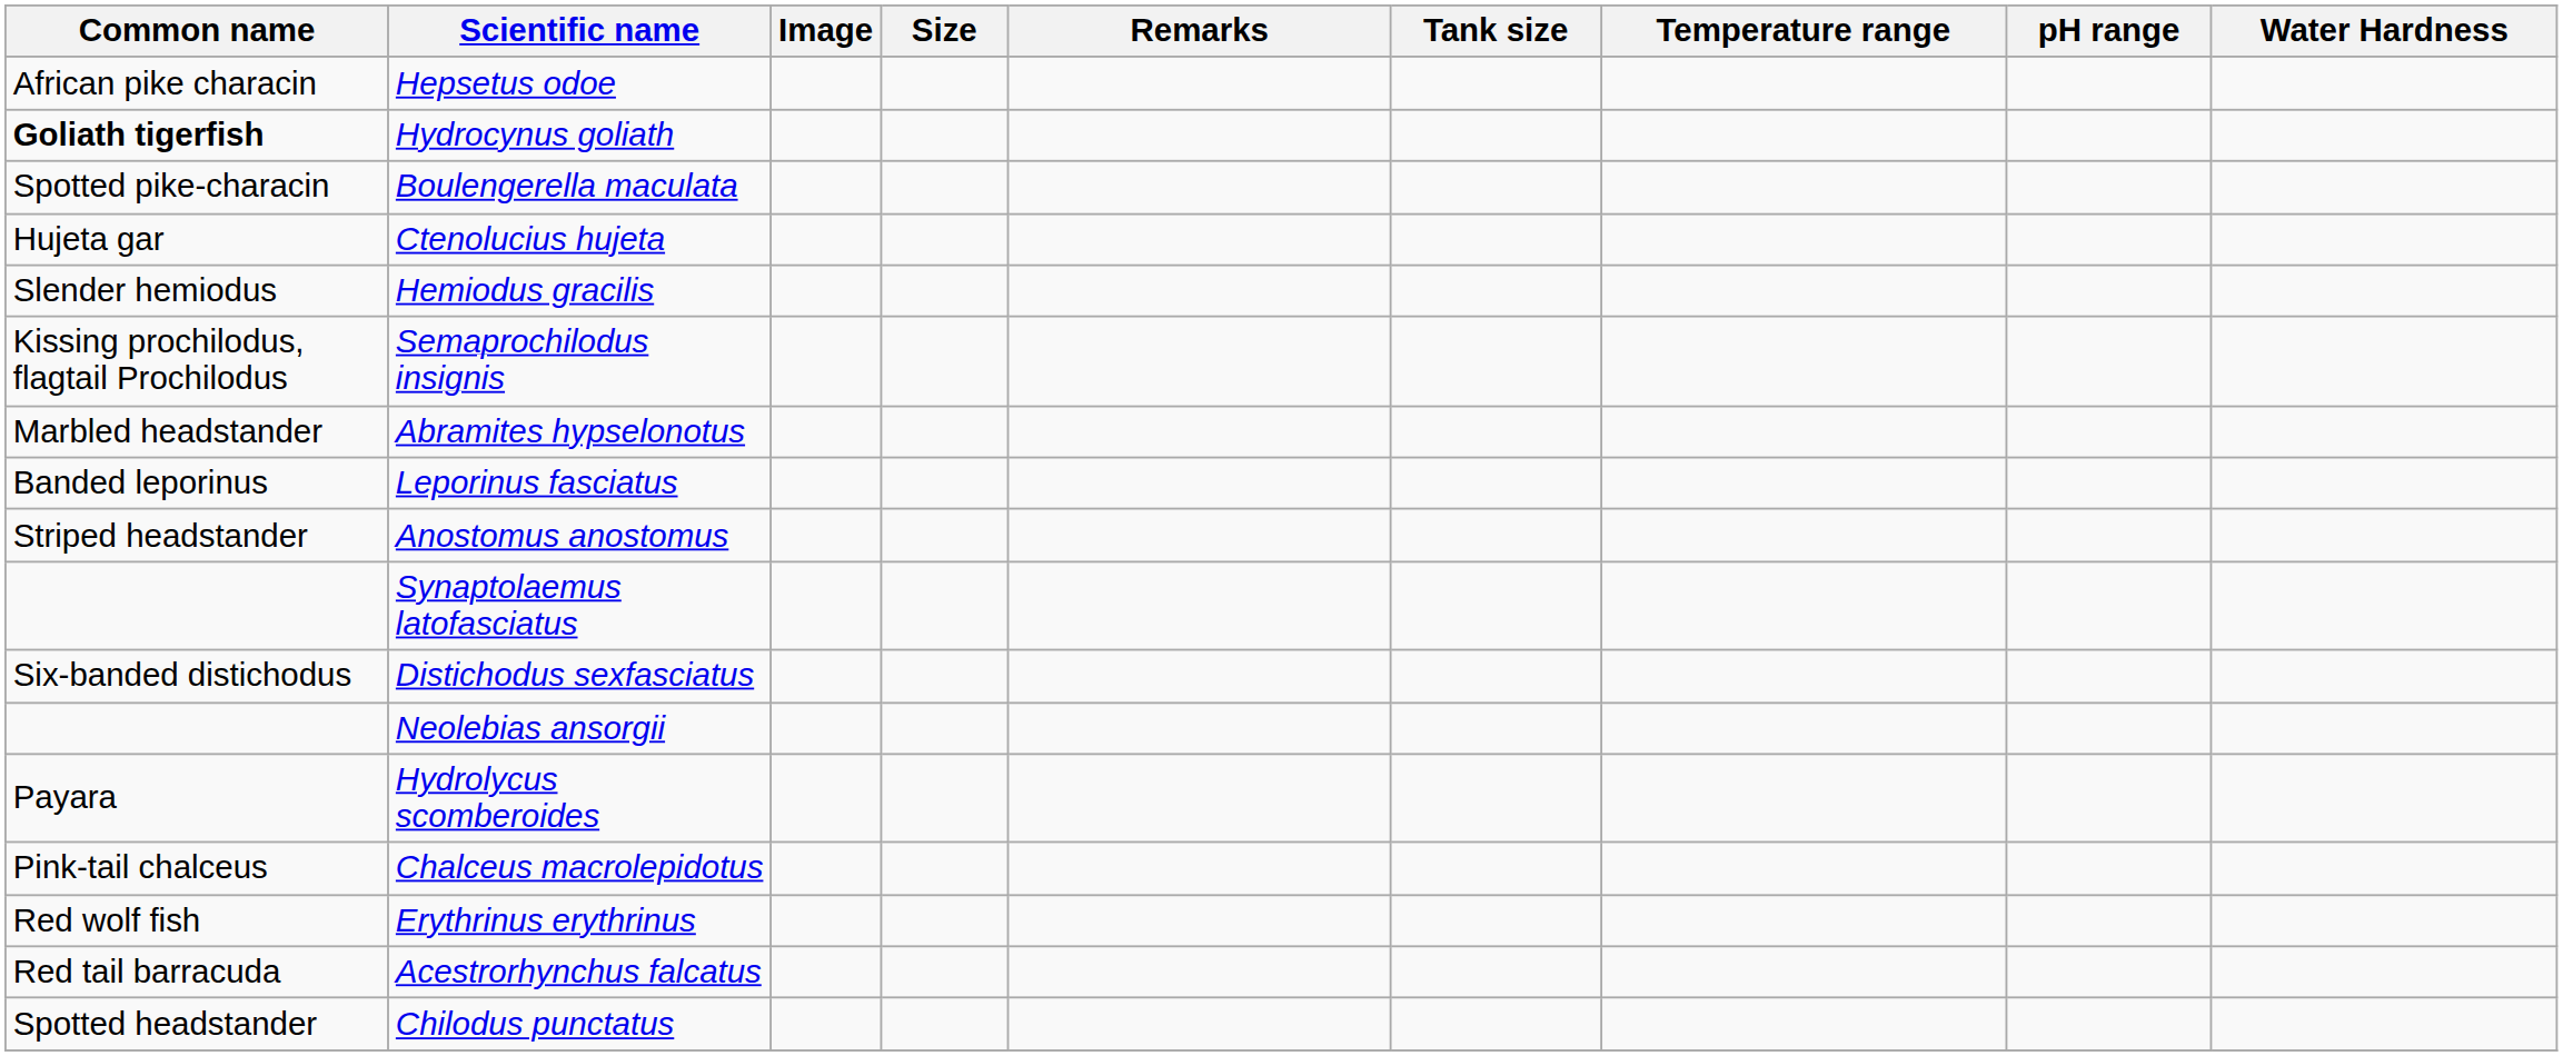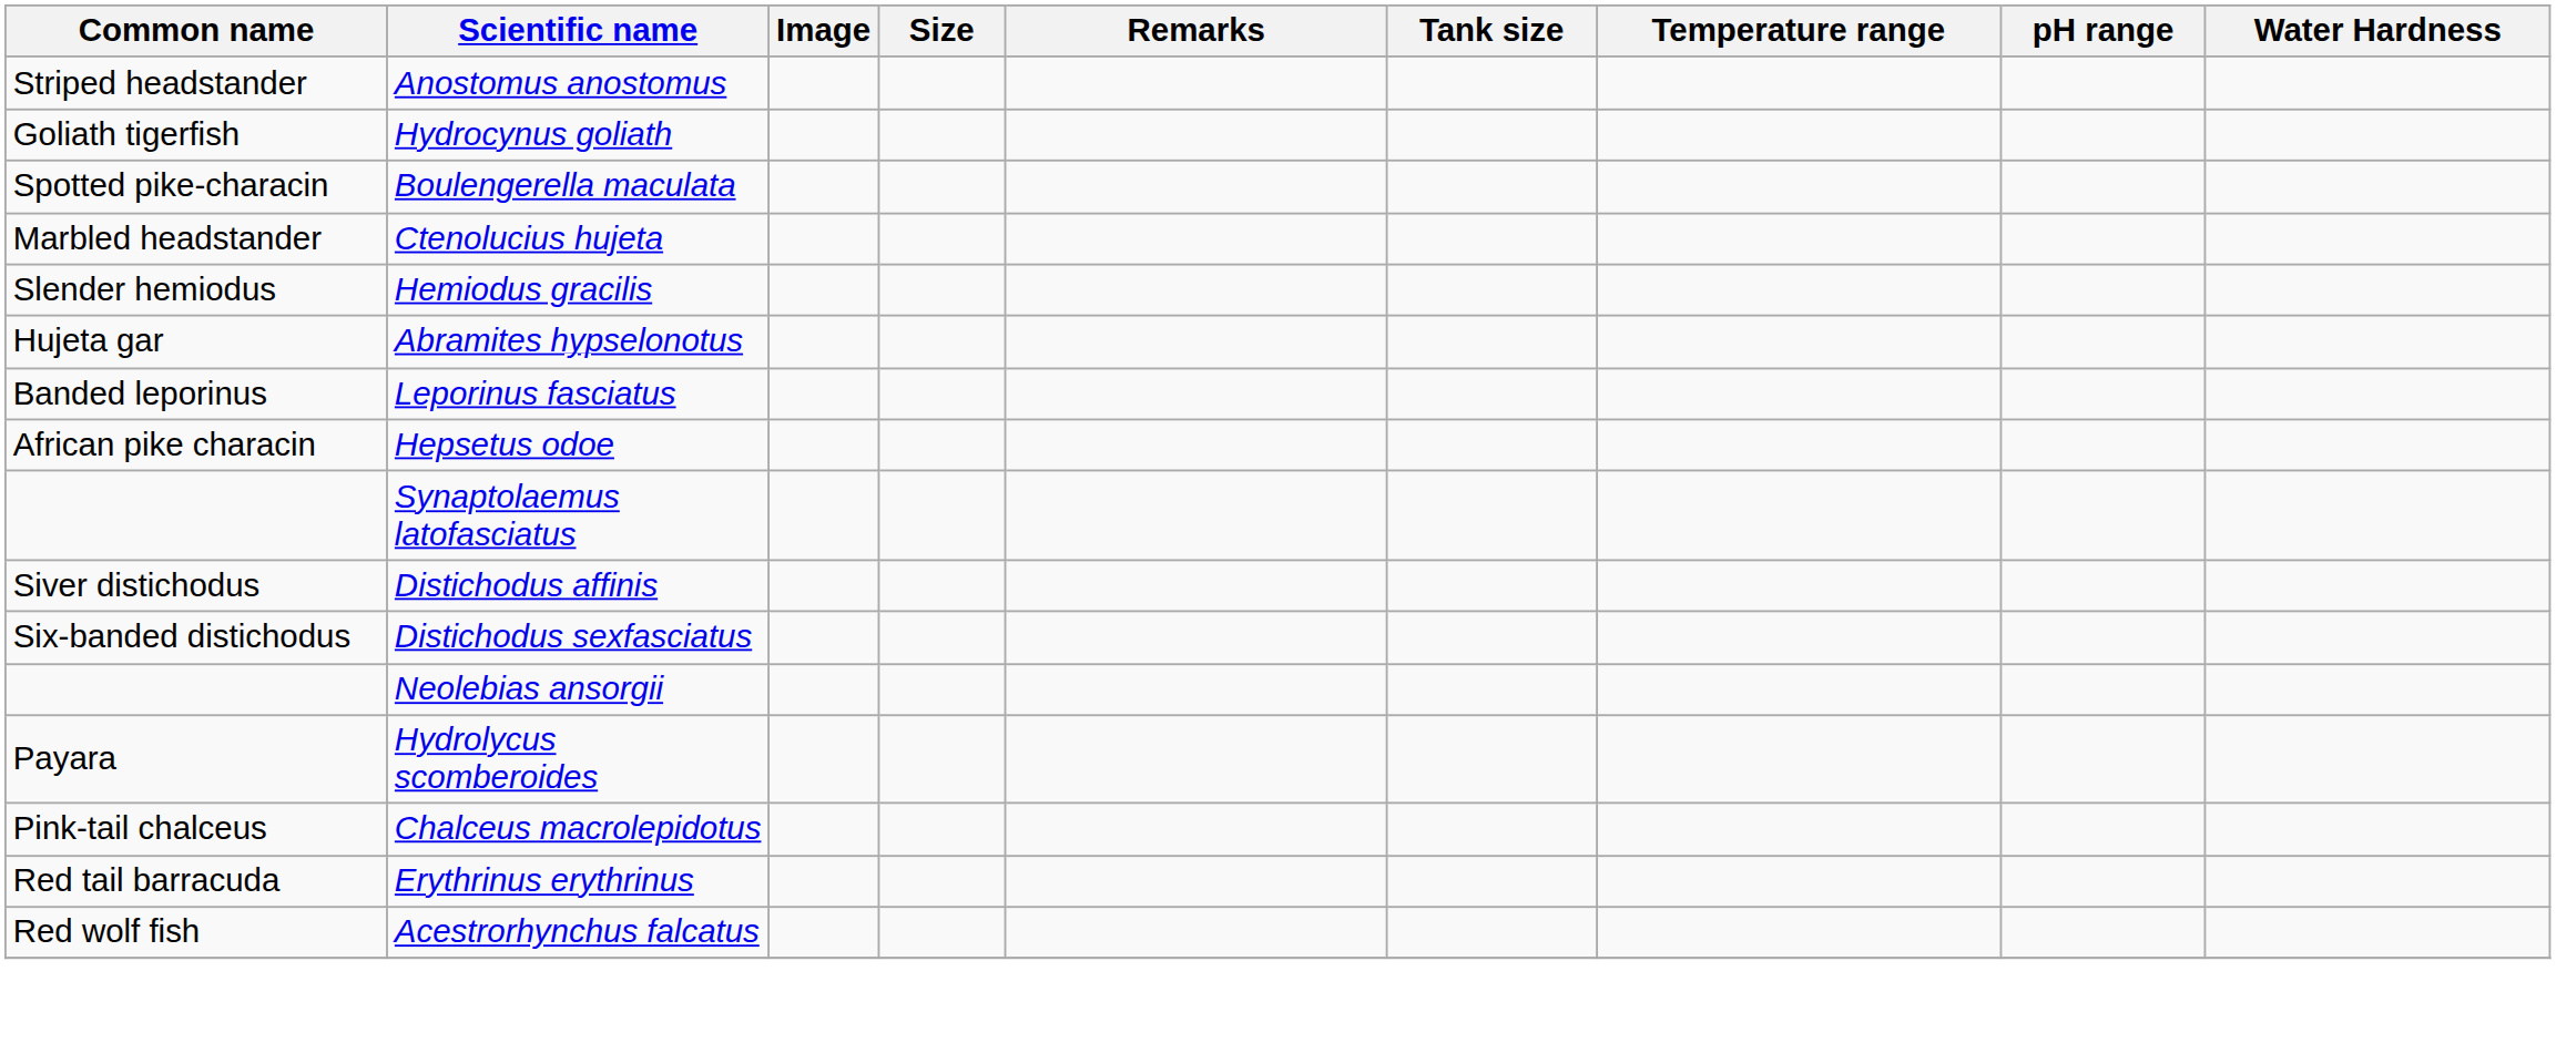rows swapped: Hepsetus odoe <-> Anostomus anostomus
Hydrocynus goliath | Common name: bold -> normal
Ctenolucius hujeta | Common name: Hujeta gar -> Marbled headstander
- row: Kissing prochilodus, flagtail Prochilodus | Semaprochilodus insignis
Abramites hypselonotus | Common name: Marbled headstander -> Hujeta gar
+ row: Siver distichodus | Distichodus affinis
Erythrinus erythrinus | Common name: Red wolf fish -> Red tail barracuda
Acestrorhynchus falcatus | Common name: Red tail barracuda -> Red wolf fish
- row: Spotted headstander | Chilodus punctatus
